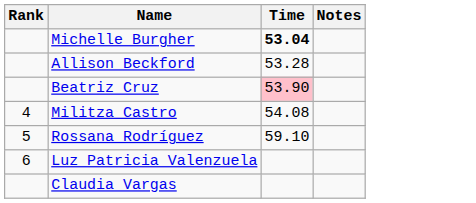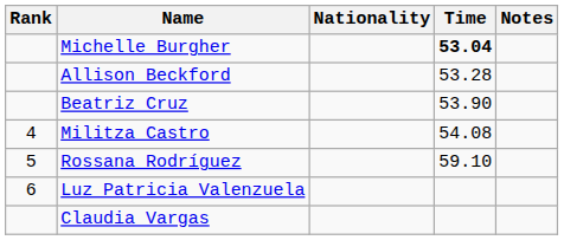+ column: Nationality
Beatriz Cruz | Time: pink background -> no background
